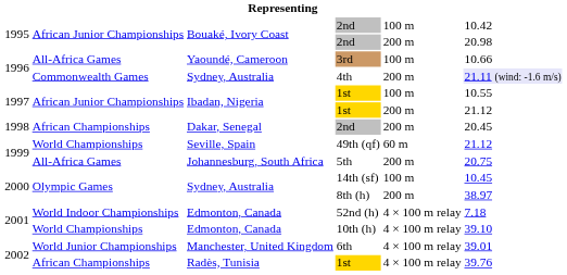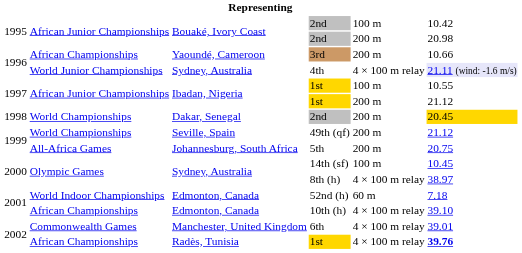3rd | column 2: All-Africa Games -> African Championships
3rd | column 5: 100 m -> 200 m
4th | column 2: Commonwealth Games -> World Junior Championships
4th | column 5: 200 m -> 4 × 100 m relay
Dakar, Senegal / 2nd | column 2: African Championships -> World Championships
Dakar, Senegal / 2nd | column 6: no background -> gold background
49th (qf) | column 5: 60 m -> 200 m
8th (h) | column 5: 200 m -> 4 × 100 m relay
52nd (h) | column 5: 4 × 100 m relay -> 60 m
10th (h) | column 2: World Championships -> African Championships
6th | column 2: World Junior Championships -> Commonwealth Games
Radès, Tunisia / 1st | column 6: normal -> bold
